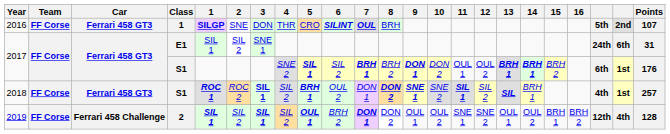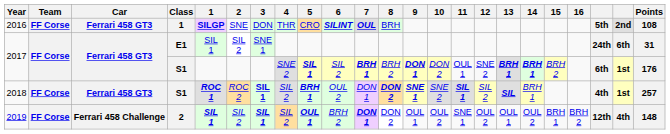2016 | Points: 107 -> 108
2017 / S1 | 12: OUL 2 -> SNE 2
2019 | 12: SNE 2 -> OUL 2
2019 | Points: 128 -> 148
